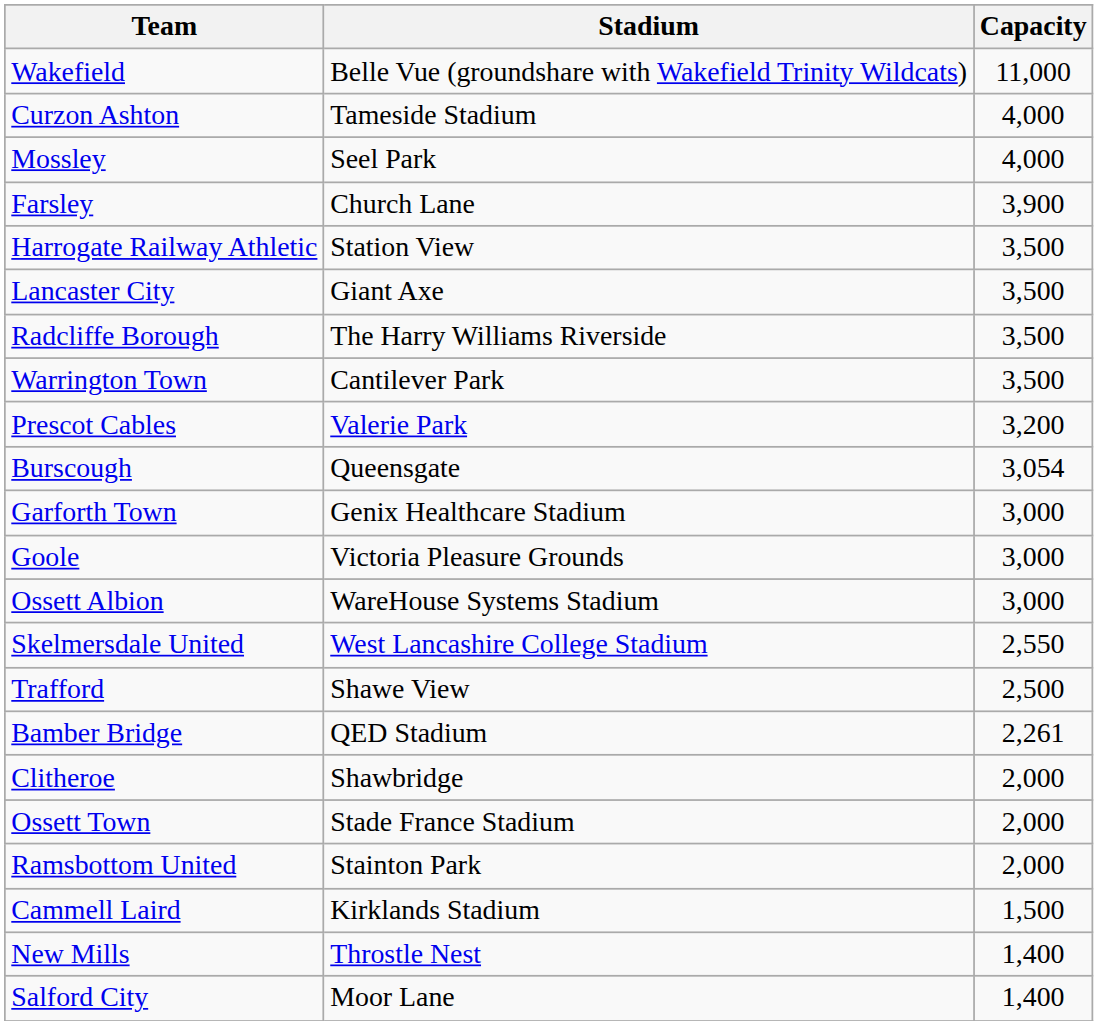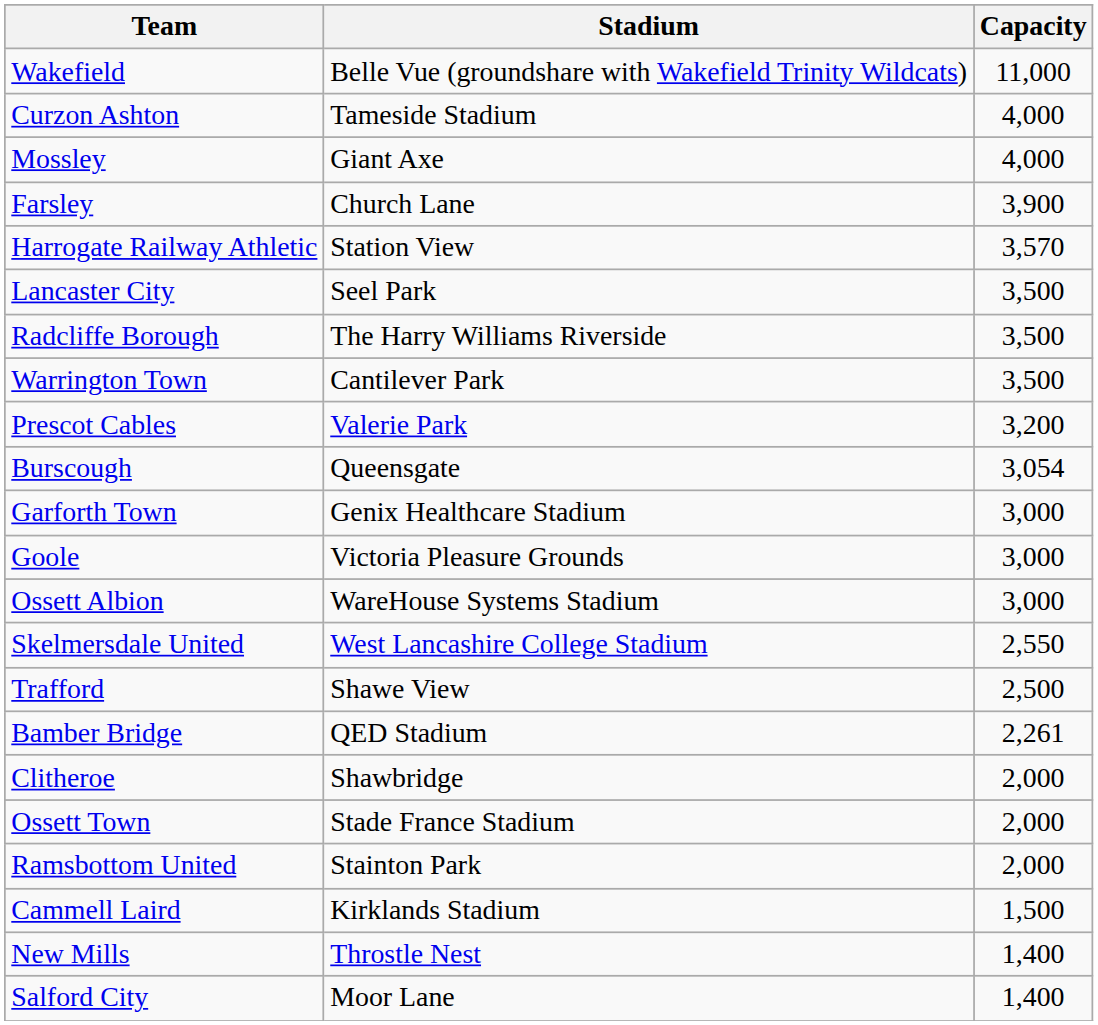Mossley | Stadium: Seel Park -> Giant Axe
Harrogate Railway Athletic | Capacity: 3,500 -> 3,570
Lancaster City | Stadium: Giant Axe -> Seel Park
